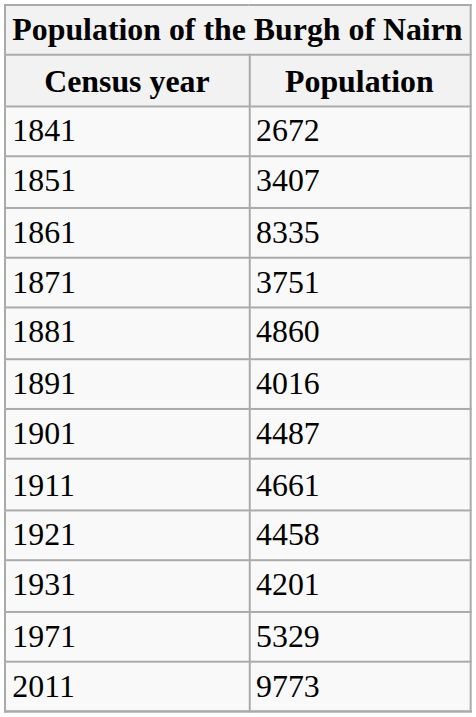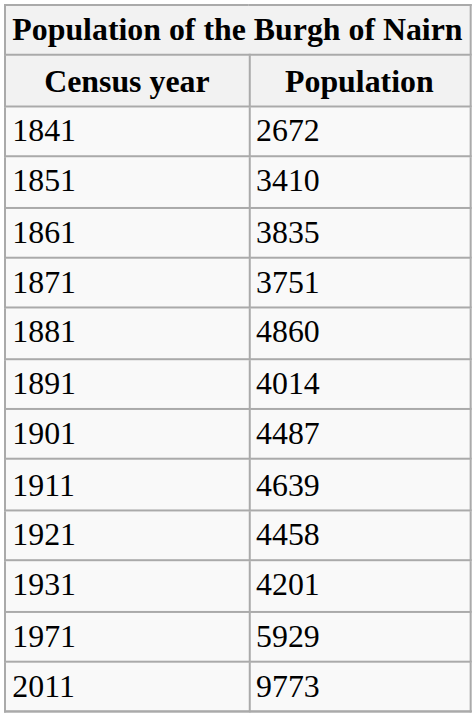1851 | Population: 3407 -> 3410
1861 | Population: 8335 -> 3835
1891 | Population: 4016 -> 4014
1911 | Population: 4661 -> 4639
1971 | Population: 5329 -> 5929
